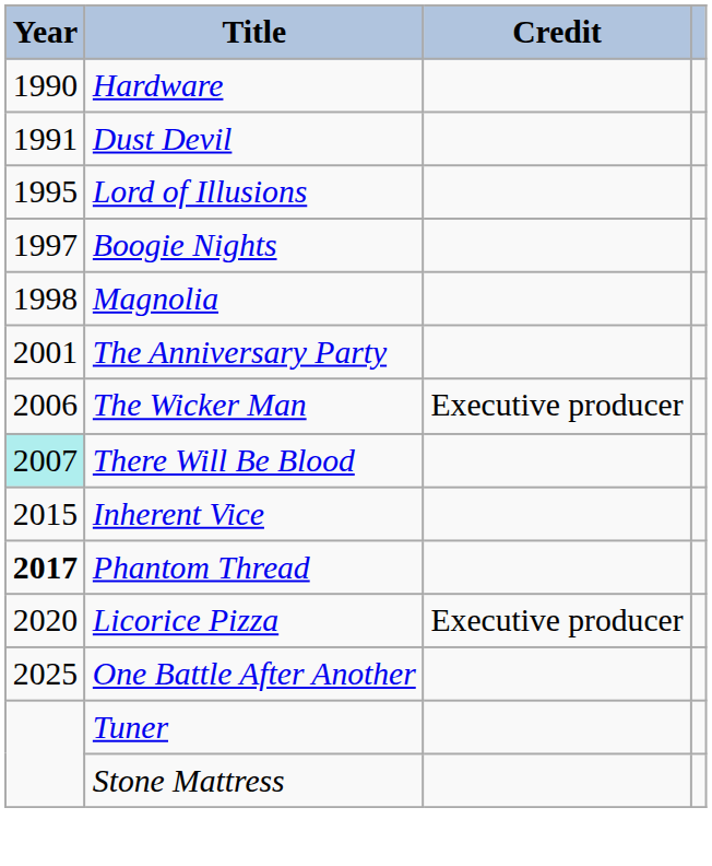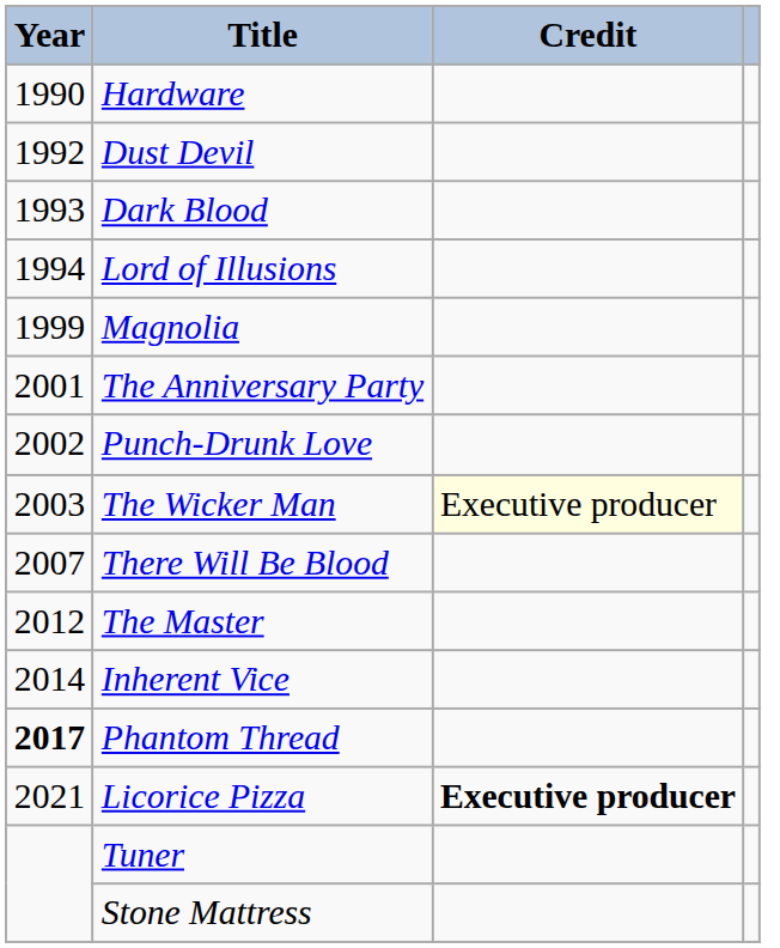Dust Devil | Year: 1991 -> 1992
+ row: 1993 | Dark Blood
Lord of Illusions | Year: 1995 -> 1994
- row: 1997 | Boogie Nights
Magnolia | Year: 1998 -> 1999
+ row: 2002 | Punch-Drunk Love
The Wicker Man | Year: 2006 -> 2003
The Wicker Man | Credit: no background -> lightyellow background
There Will Be Blood | Year: paleturquoise background -> no background
+ row: 2012 | The Master
Inherent Vice | Year: 2015 -> 2014
Licorice Pizza | Year: 2020 -> 2021
Licorice Pizza | Credit: normal -> bold
- row: 2025 | One Battle After Another
